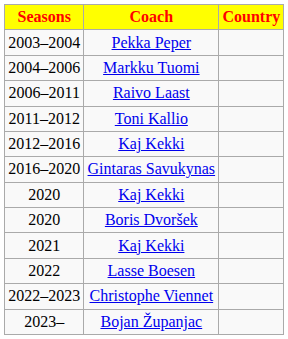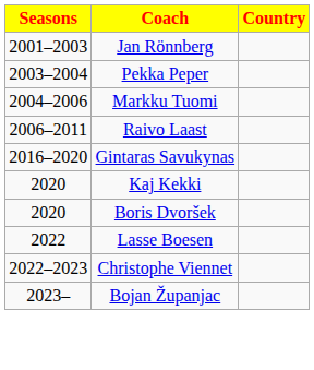+ row: 2001–2003 | Jan Rönnberg
- row: 2011–2012 | Toni Kallio
- row: 2012–2016 | Kaj Kekki
- row: 2021 | Kaj Kekki
